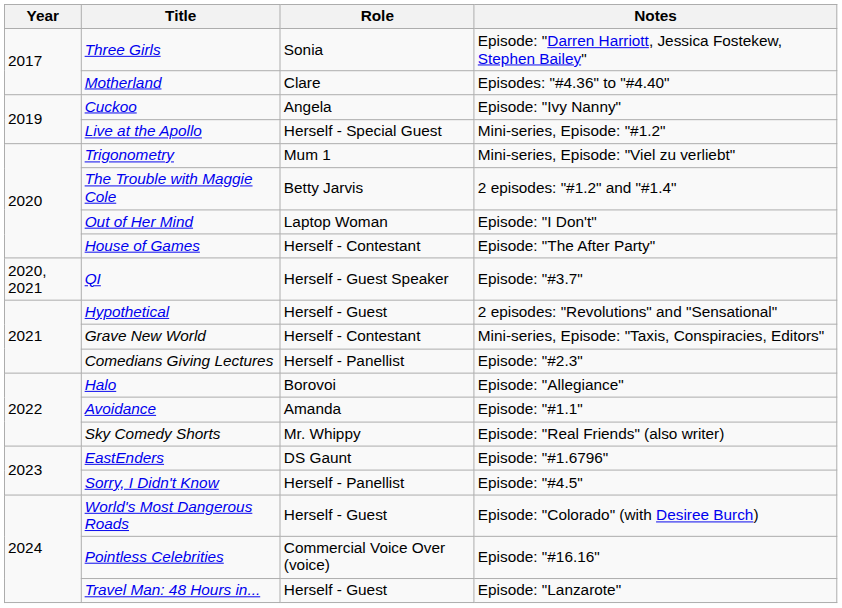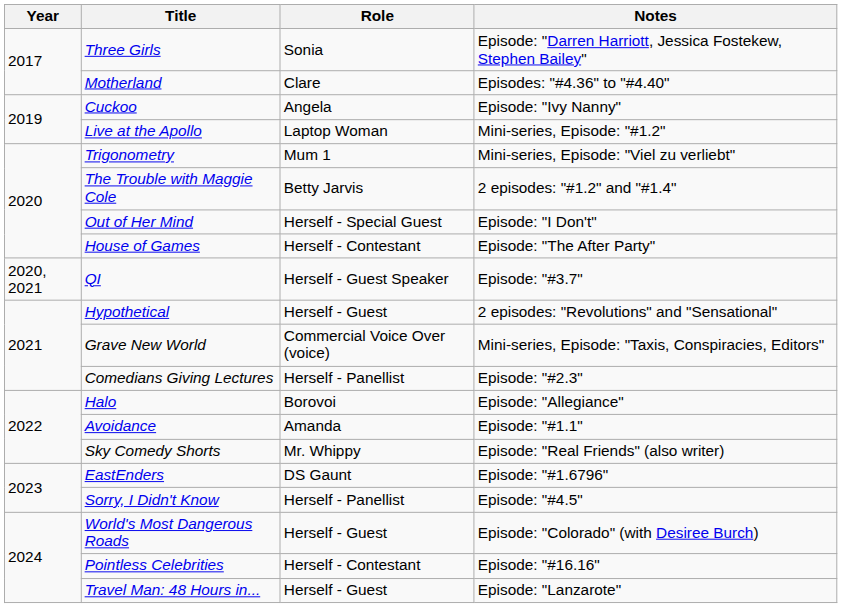Live at the Apollo | Role: Herself - Special Guest -> Laptop Woman
Out of Her Mind | Role: Laptop Woman -> Herself - Special Guest
Grave New World | Role: Herself - Contestant -> Commercial Voice Over (voice)
Pointless Celebrities | Role: Commercial Voice Over (voice) -> Herself - Contestant
